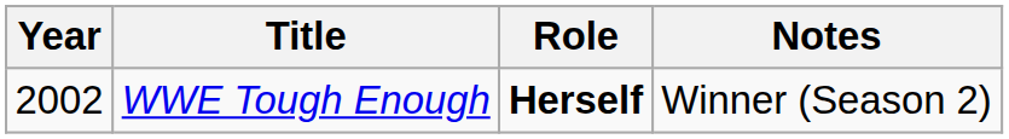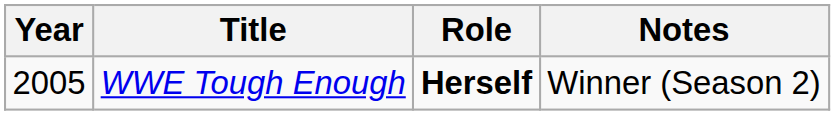WWE Tough Enough | Year: 2002 -> 2005
